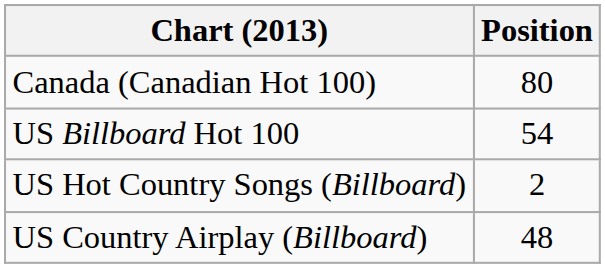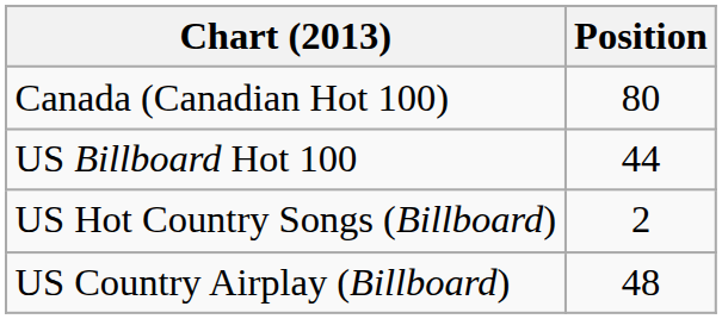US Billboard Hot 100 | Position: 54 -> 44
